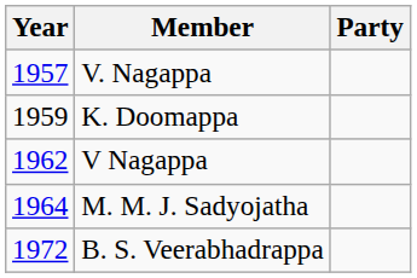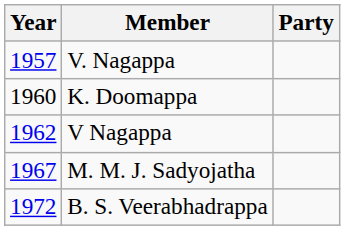K. Doomappa | Year: 1959 -> 1960
M. M. J. Sadyojatha | Year: 1964 -> 1967
